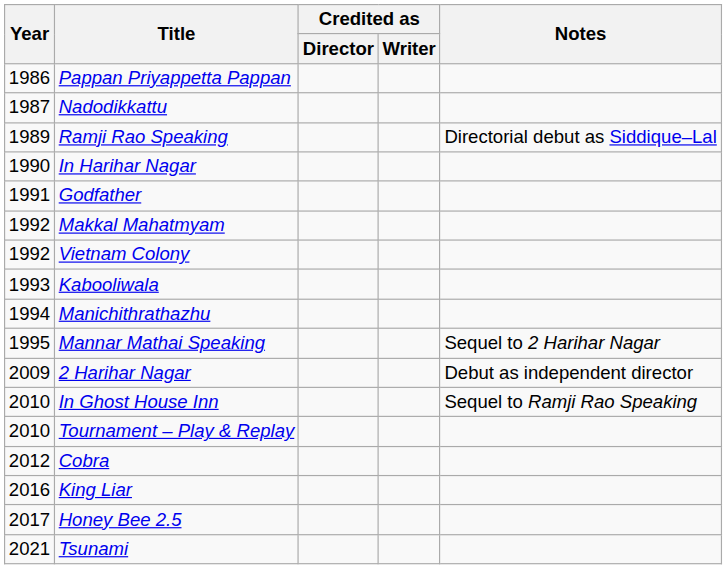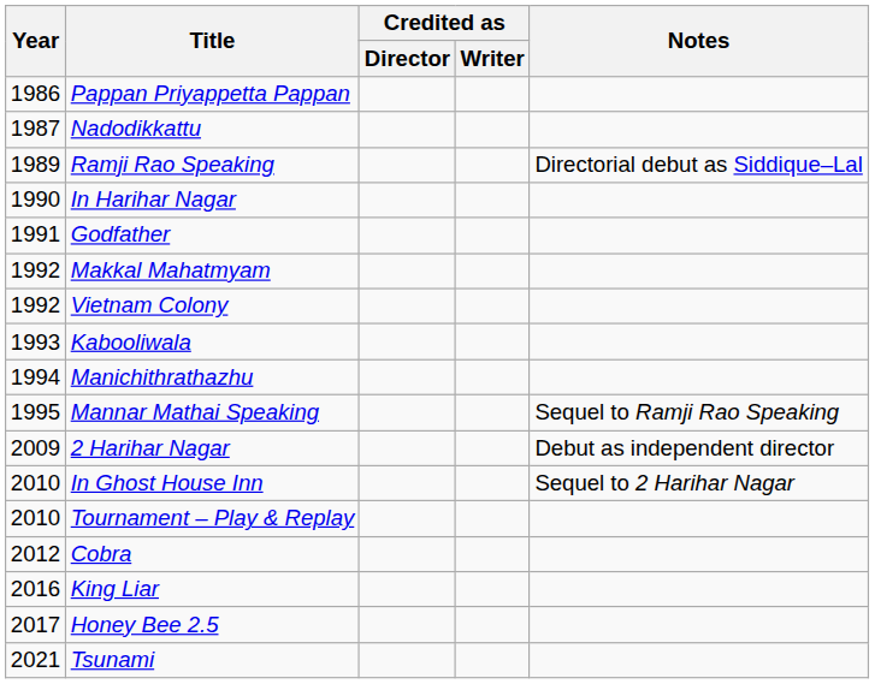Mannar Mathai Speaking | Notes: Sequel to 2 Harihar Nagar -> Sequel to Ramji Rao Speaking
In Ghost House Inn | Notes: Sequel to Ramji Rao Speaking -> Sequel to 2 Harihar Nagar
